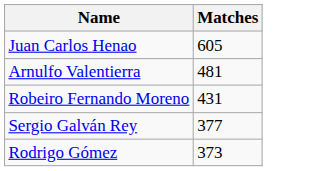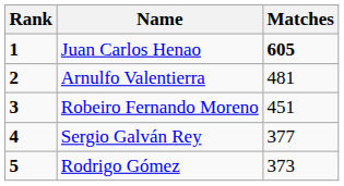+ column: Rank | 1 | 2 | 3 | 4 | 5
Juan Carlos Henao | Matches: normal -> bold
Robeiro Fernando Moreno | Matches: 431 -> 451
